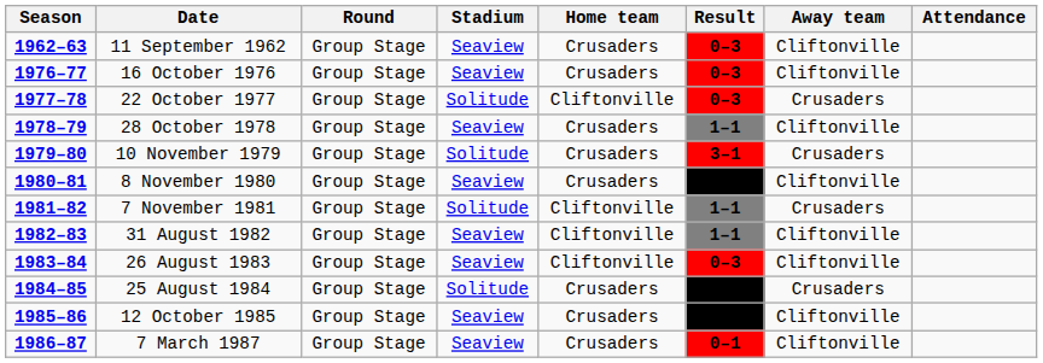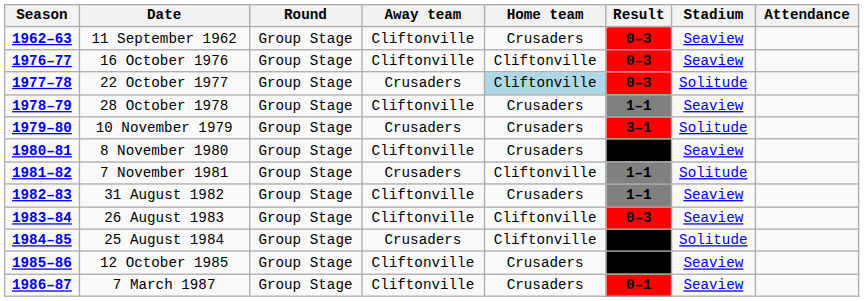columns swapped: Stadium <-> Away team
16 October 1976 | Home team: Crusaders -> Cliftonville
22 October 1977 | Home team: no background -> lightblue background
31 August 1982 | Home team: Cliftonville -> Crusaders
25 August 1984 | Home team: Crusaders -> Cliftonville
